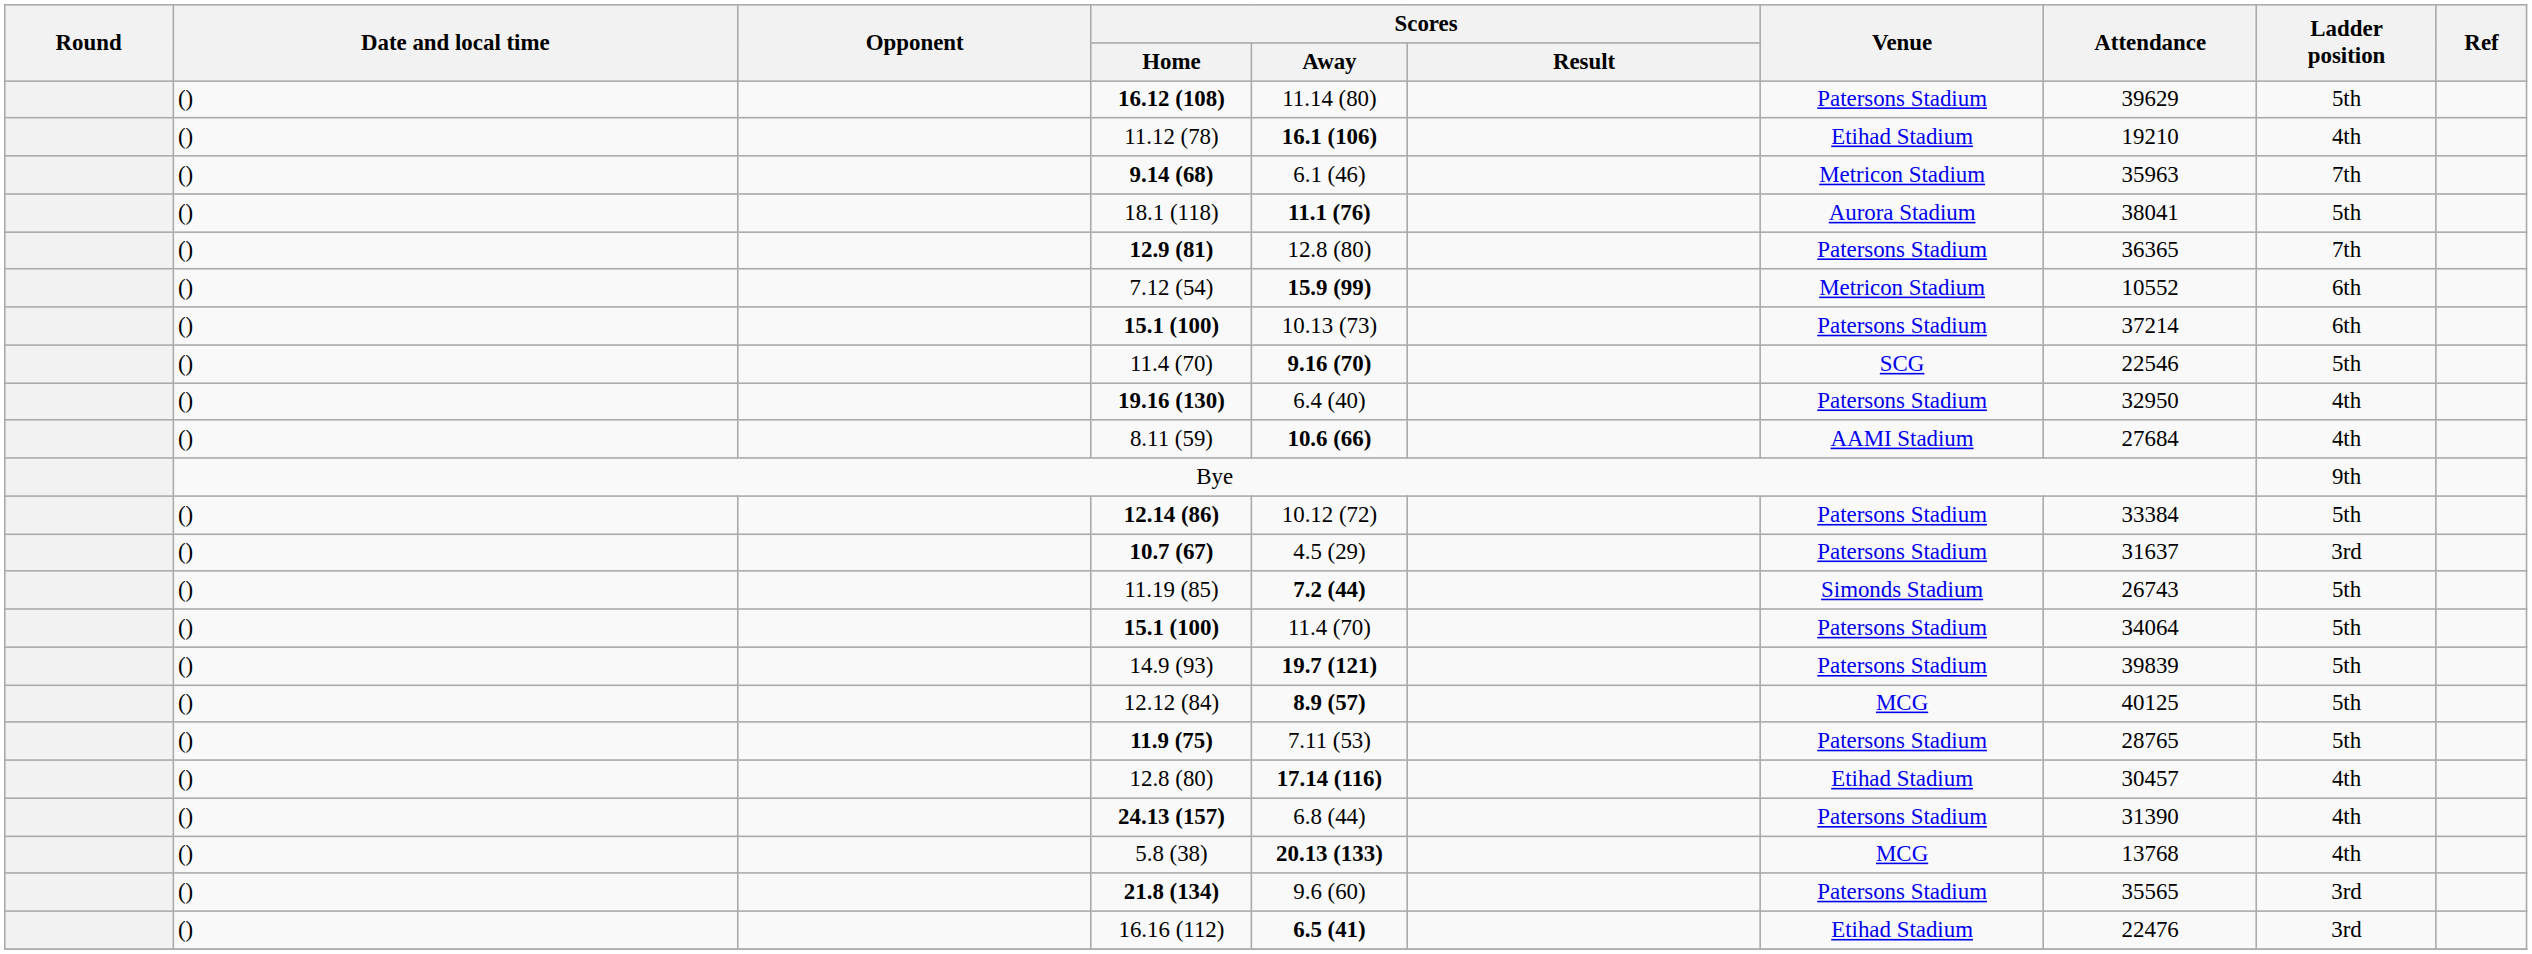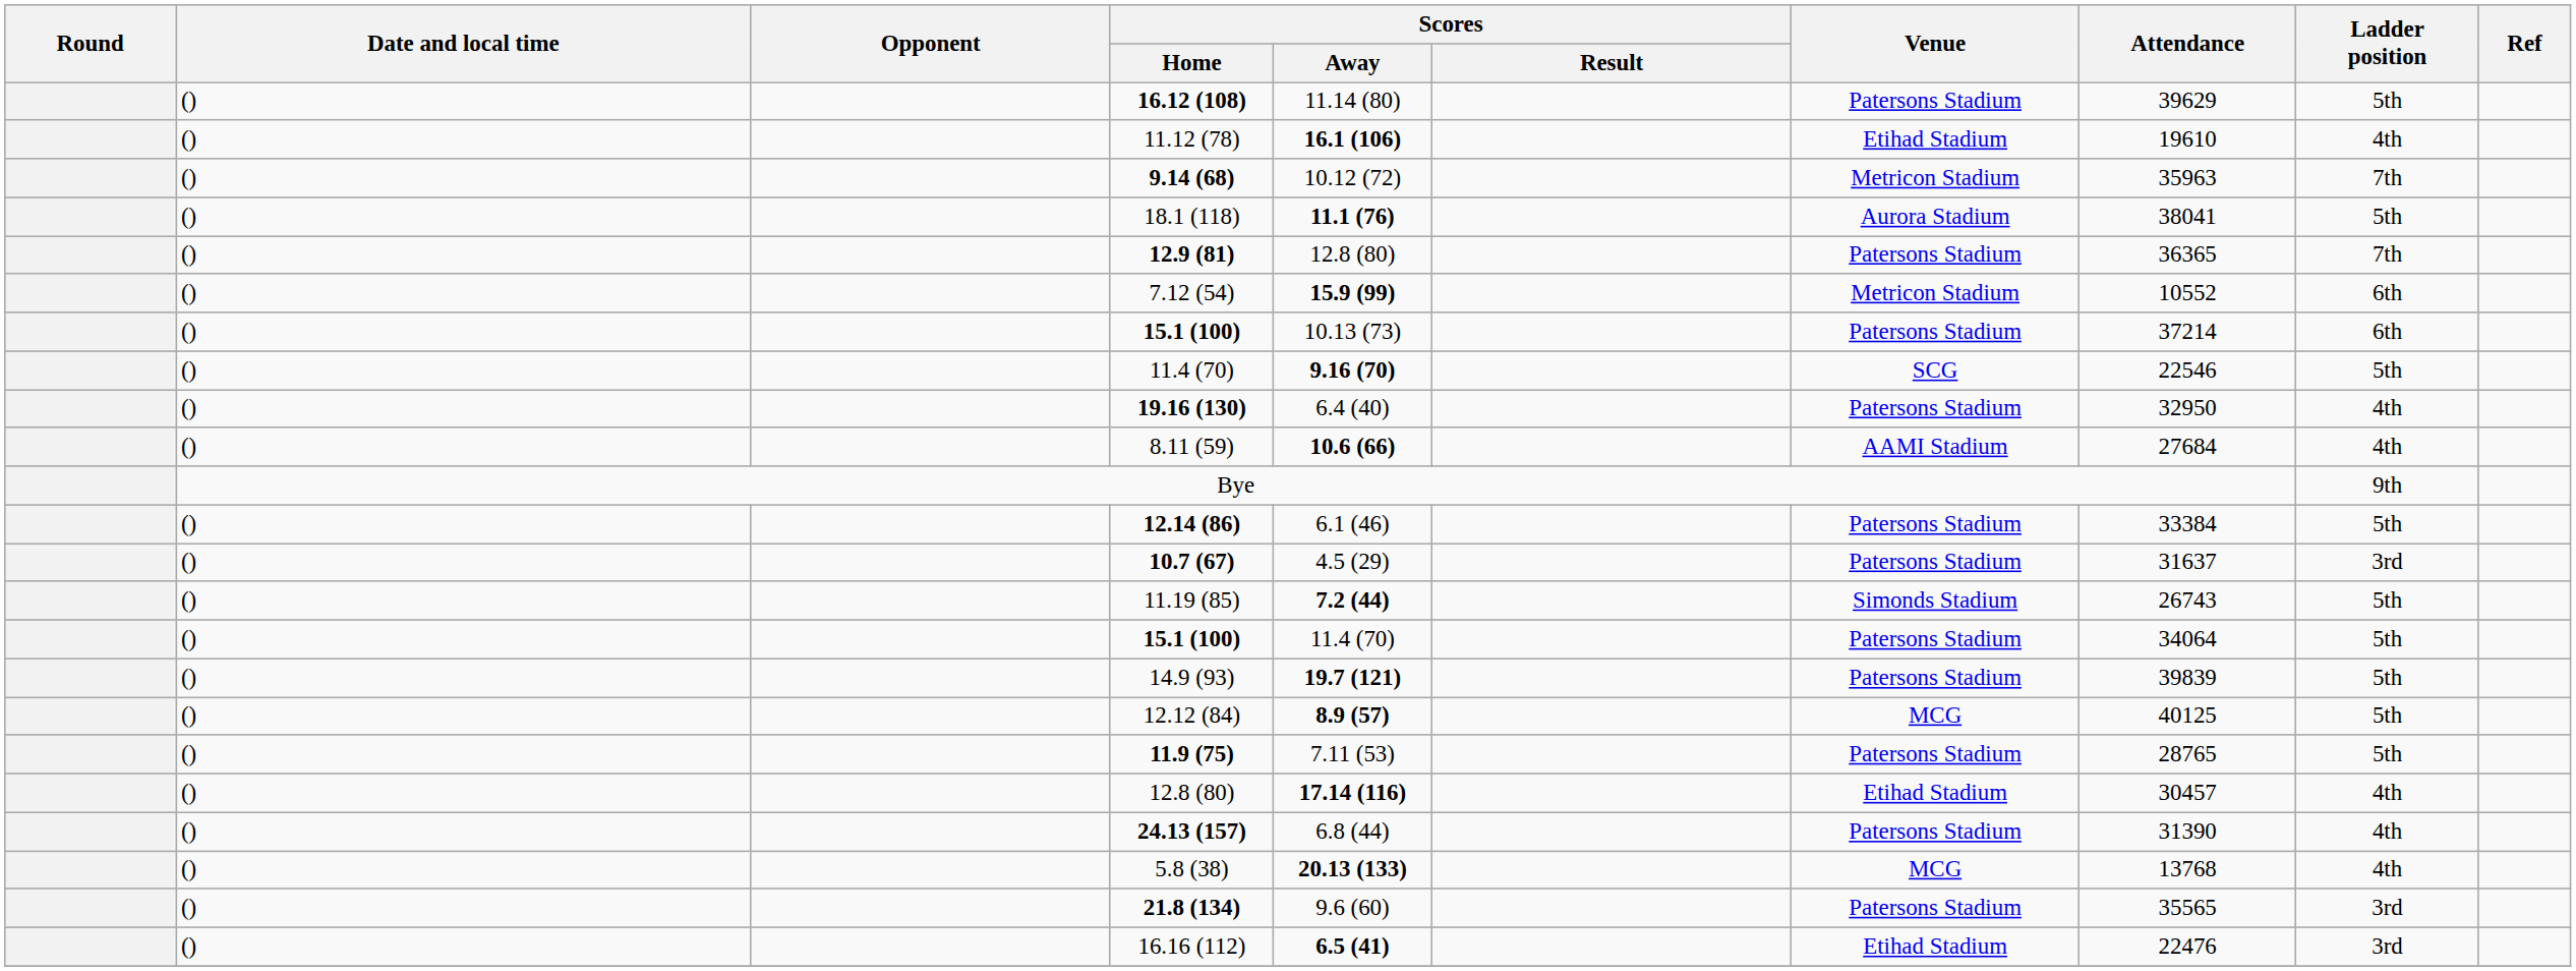11.12 (78) | Attendance: 19210 -> 19610
9.14 (68) | Scores / Away: 6.1 (46) -> 10.12 (72)
12.14 (86) | Scores / Away: 10.12 (72) -> 6.1 (46)
